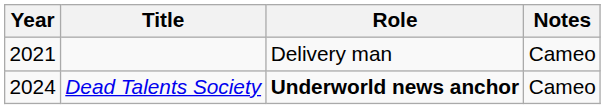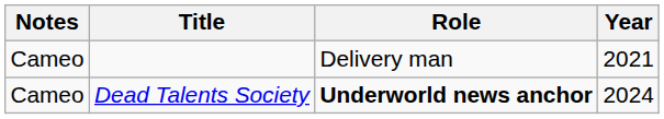columns swapped: Year <-> Notes
